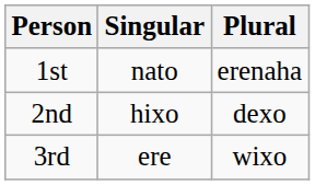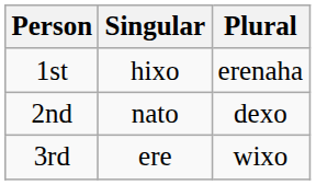1st | Singular: nato -> hixo
2nd | Singular: hixo -> nato
